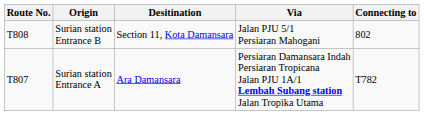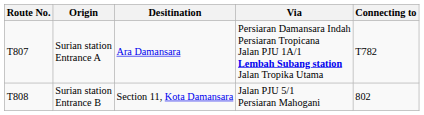rows swapped: Surian station Entrance A <-> Surian station Entrance B
